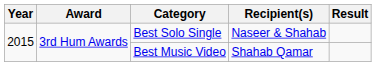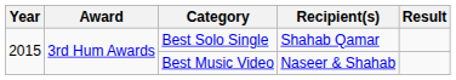Best Solo Single | Recipient(s): Naseer & Shahab -> Shahab Qamar
Best Music Video | Recipient(s): Shahab Qamar -> Naseer & Shahab
